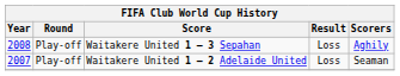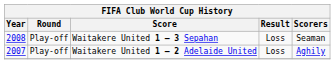Waitakere United 1 – 3 Sepahan | Scorers: Aghily -> Seaman
Waitakere United 1 – 2 Adelaide United | Scorers: Seaman -> Aghily
